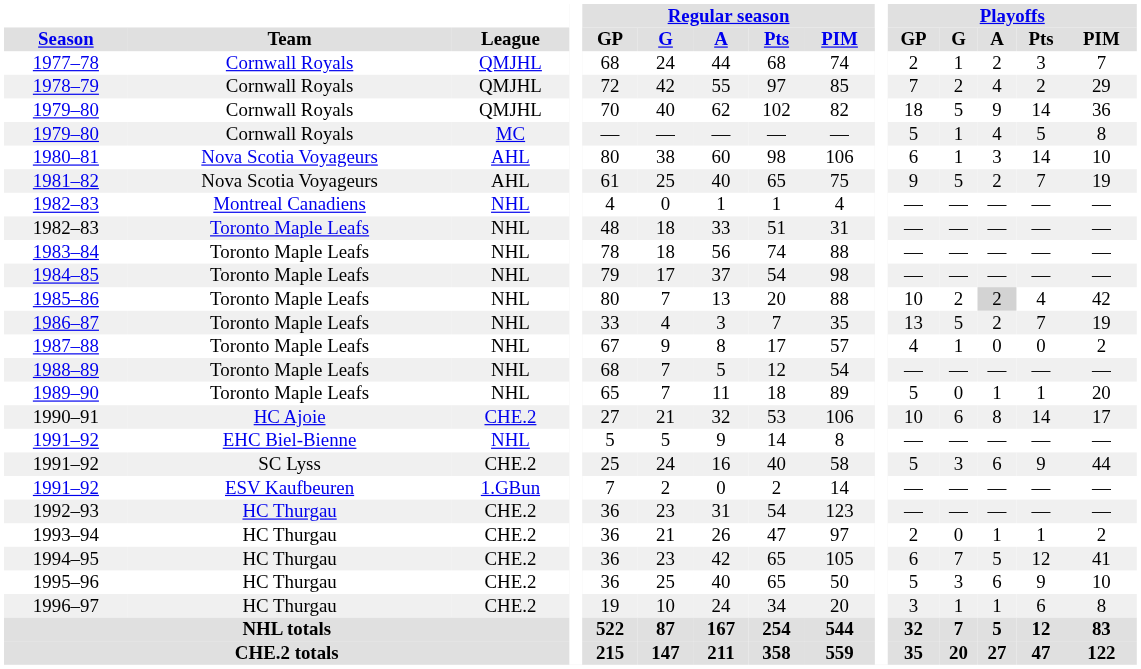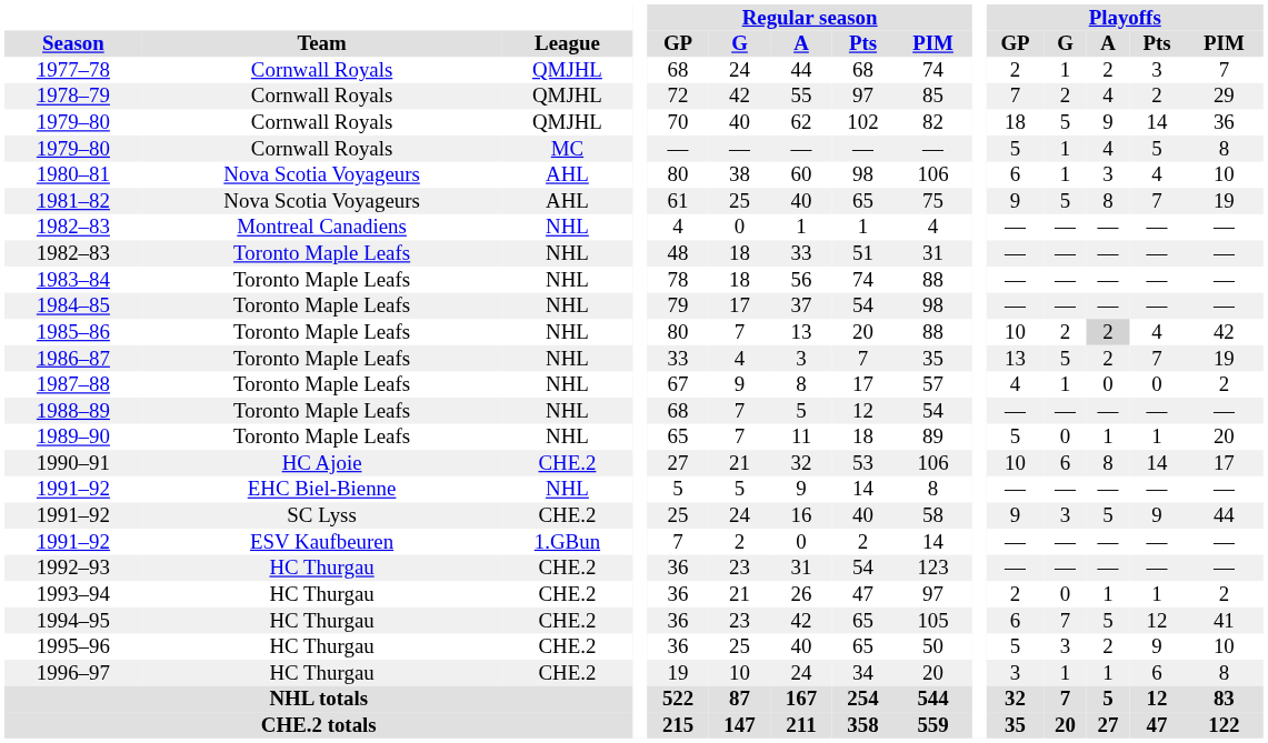1980–81 | Playoffs / Pts: 14 -> 4
1981–82 | Playoffs / A: 2 -> 8
1991–92 / SC Lyss | Playoffs / GP: 5 -> 9
1991–92 / SC Lyss | Playoffs / A: 6 -> 5
1995–96 | Playoffs / A: 6 -> 2
